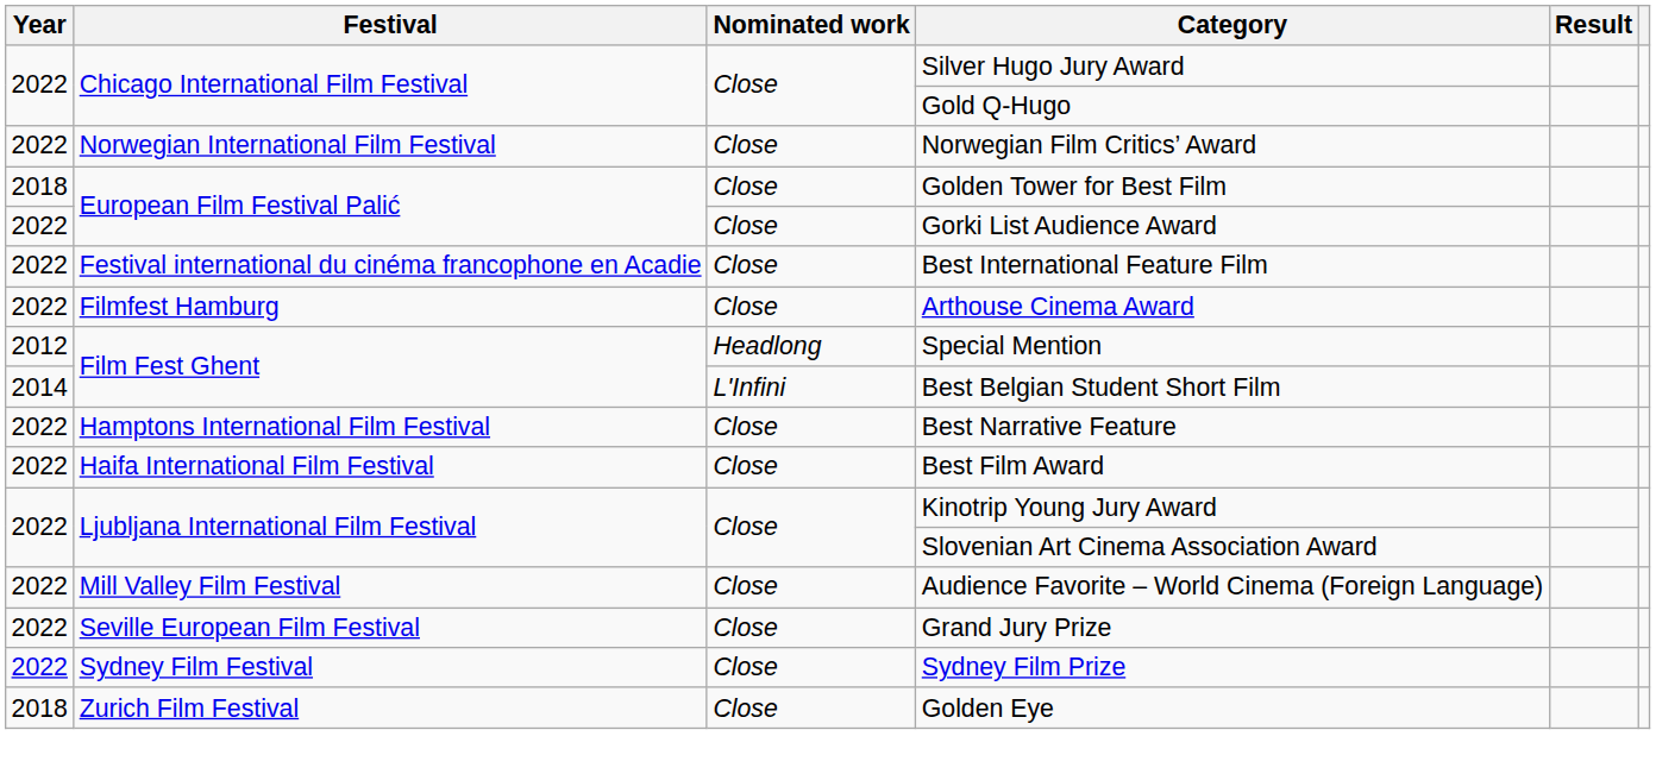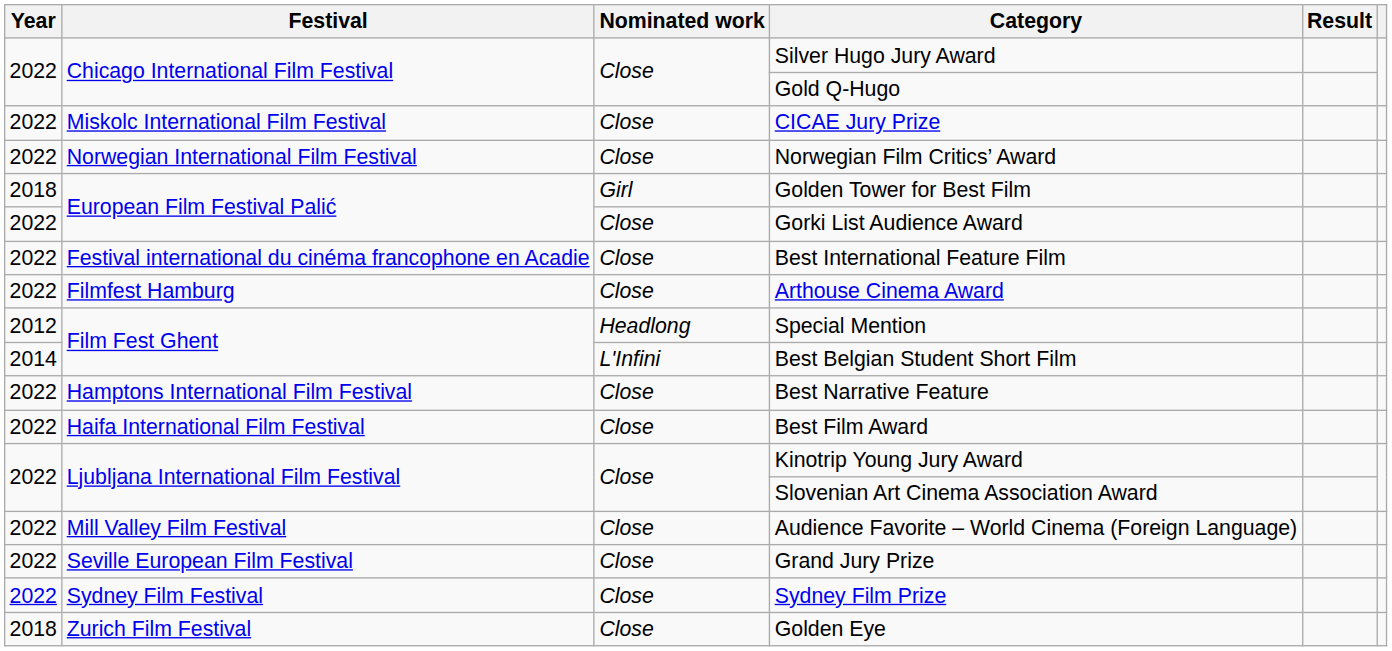+ row: 2022 | Miskolc International Film Festival | Close | CICAE Jury Prize
Golden Tower for Best Film | Nominated work: Close -> Girl
